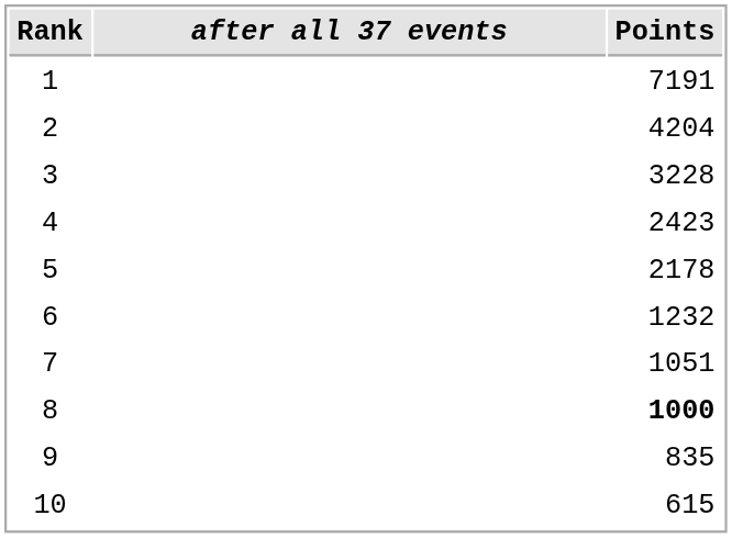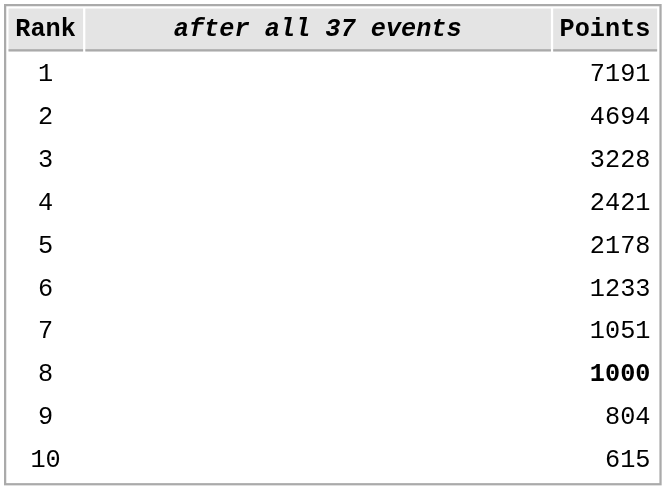2 | Points: 4204 -> 4694
4 | Points: 2423 -> 2421
6 | Points: 1232 -> 1233
9 | Points: 835 -> 804
